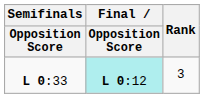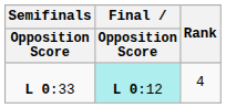L 0:33 | Rank: 3 -> 4
